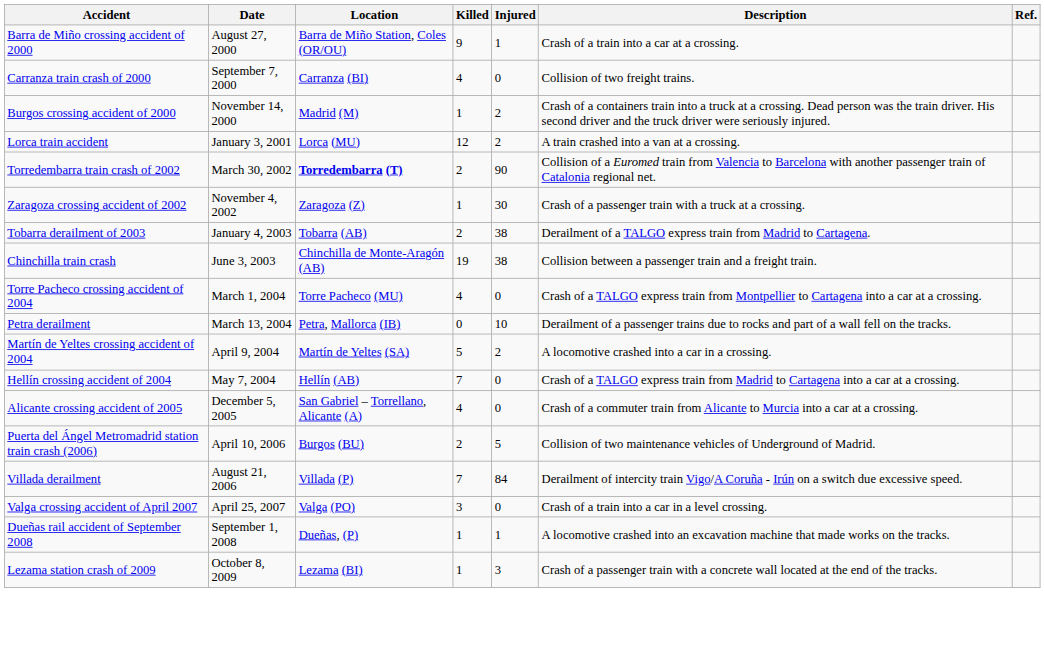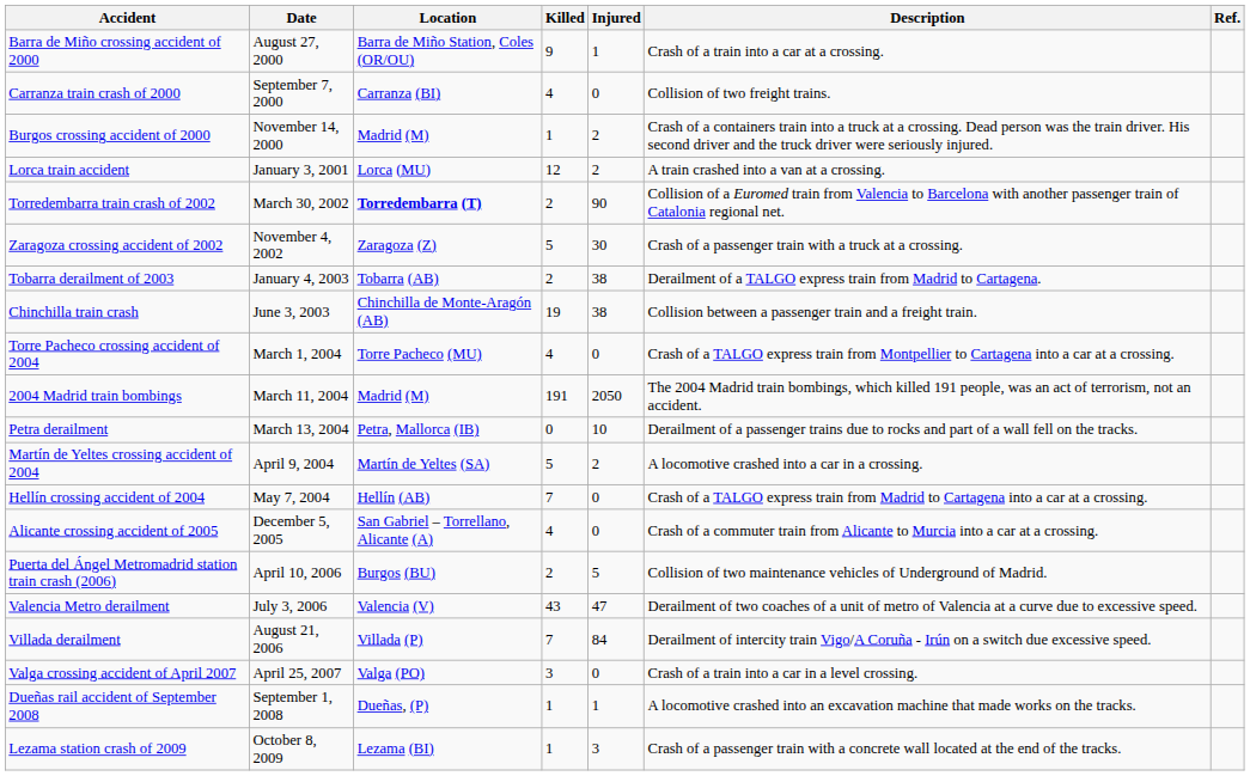Zaragoza crossing accident of 2002 | Killed: 1 -> 5
+ row: 2004 Madrid train bombings | March 11, 2004 | Madrid (M) | 191 | 2050 | The 2004 Madrid train bombings, which killed 191 people, was an act of terrorism, not an accident.
+ row: Valencia Metro derailment | July 3, 2006 | Valencia (V) | 43 | 47 | Derailment of two coaches of a unit of metro of Valencia at a curve due to excessive speed.
